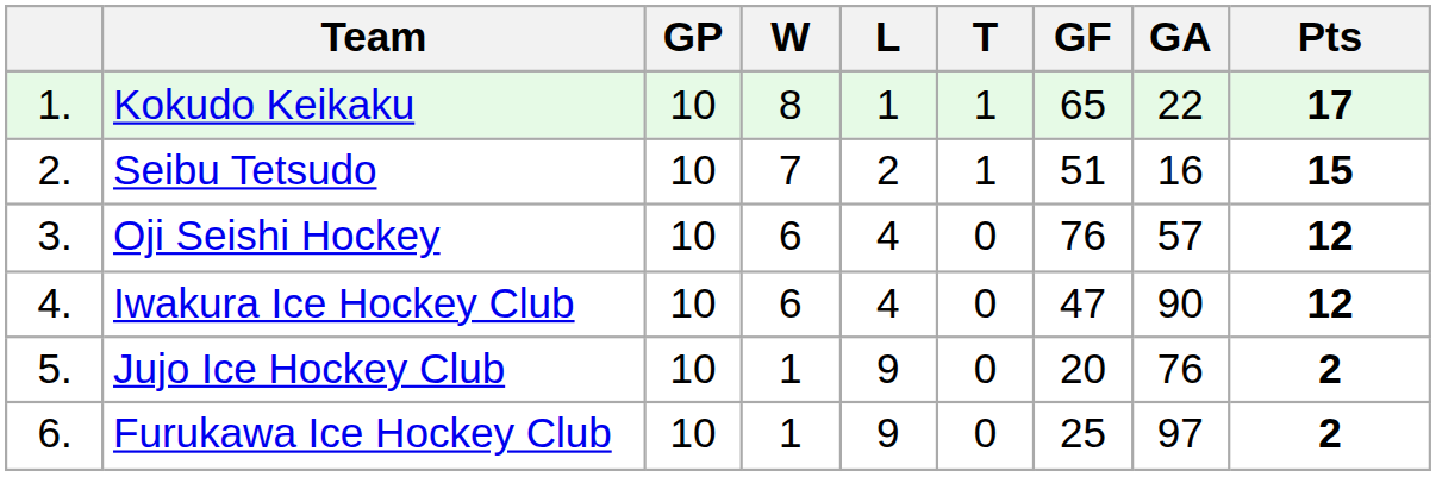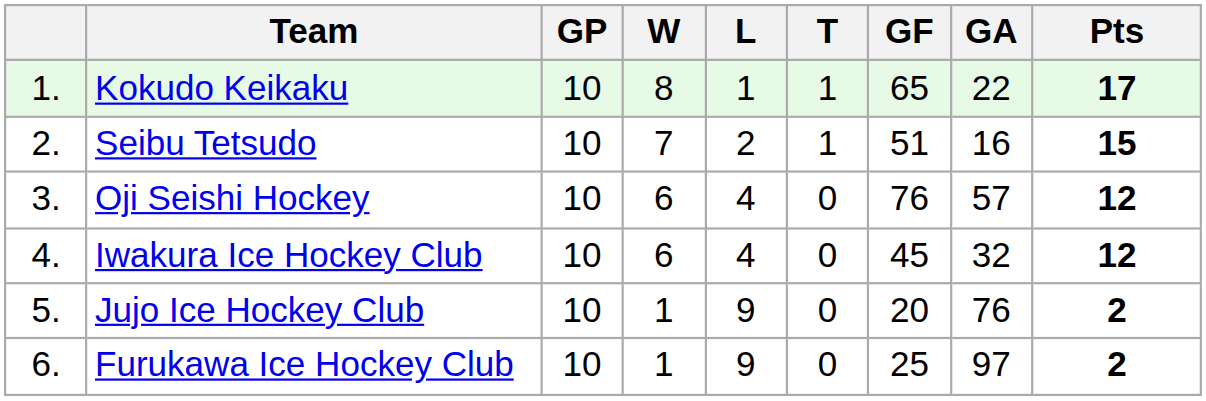Iwakura Ice Hockey Club | GF: 47 -> 45
Iwakura Ice Hockey Club | GA: 90 -> 32
